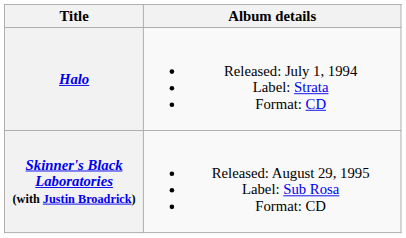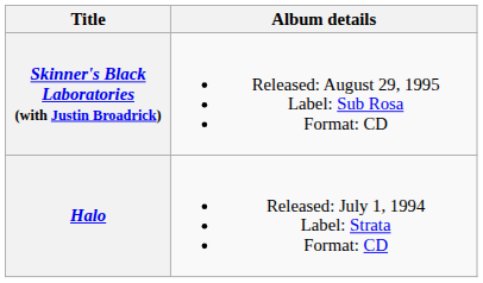rows swapped: Halo <-> Skinner's Black Laboratories (with Justin Broadrick)
